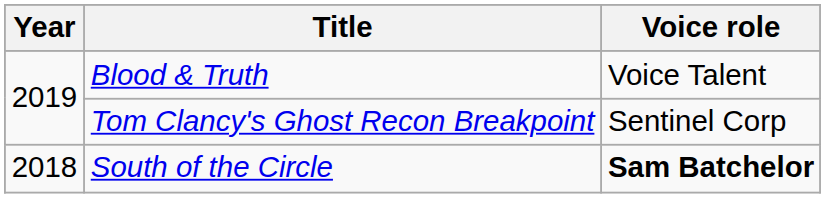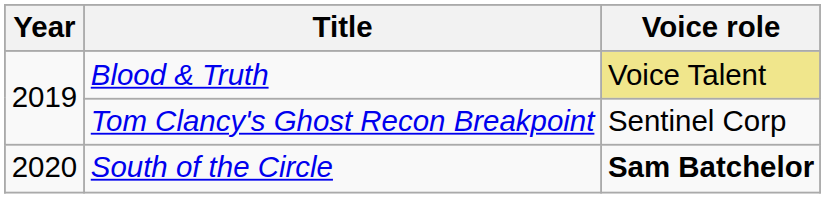Blood & Truth | Voice role: no background -> khaki background
South of the Circle | Year: 2018 -> 2020
